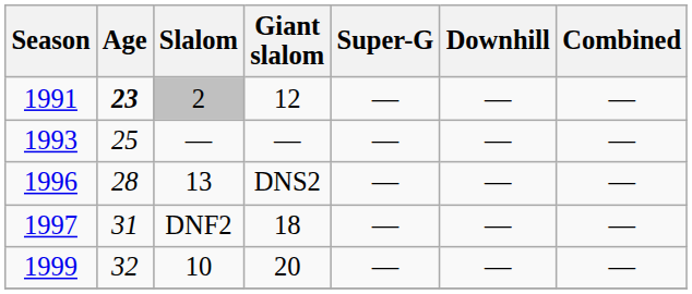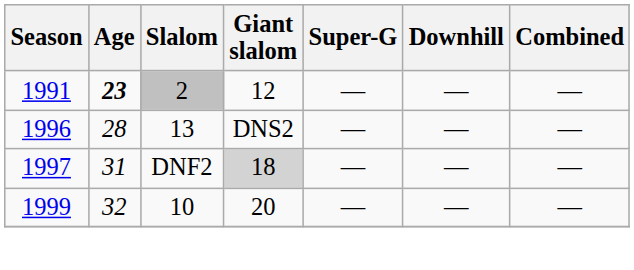- row: 1993 | 25 | — | — | — | — | —
1997 | Giant slalom: no background -> lightgrey background
